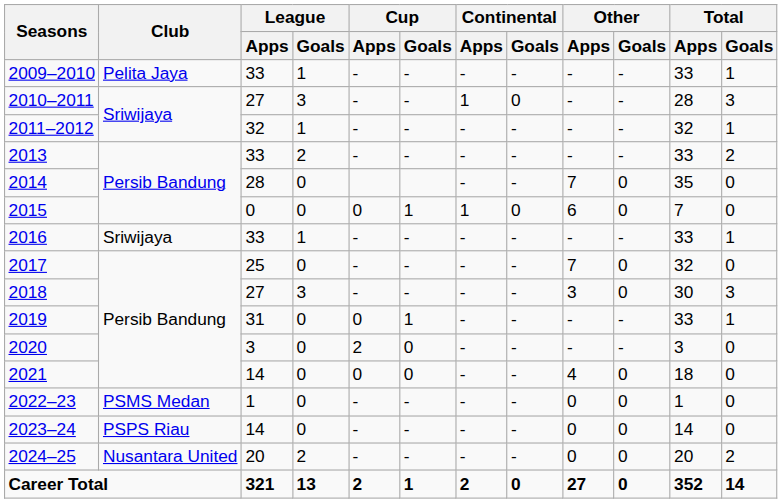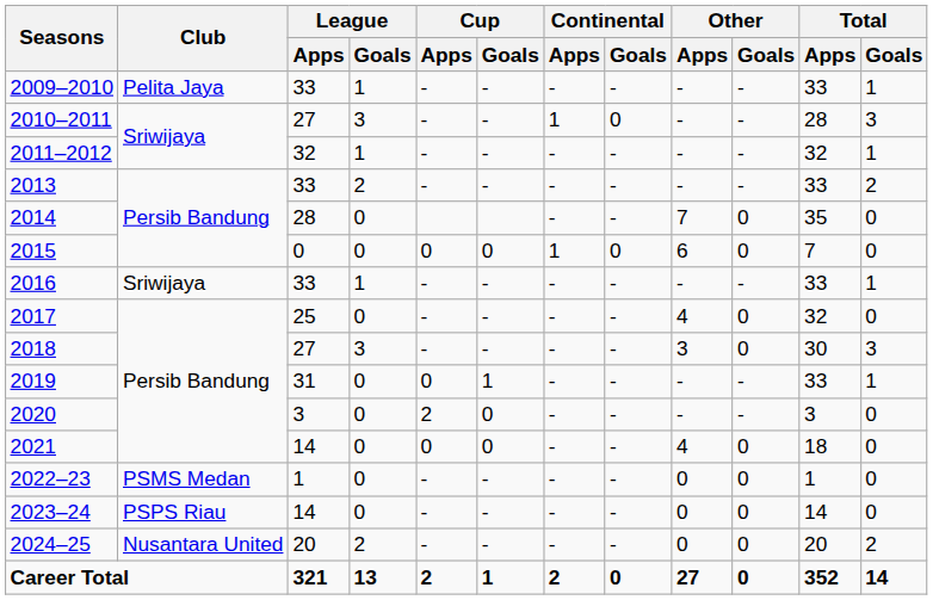2015 | Cup / Goals: 1 -> 0
2017 | Other / Apps: 7 -> 4
